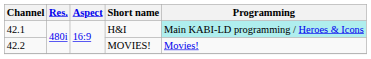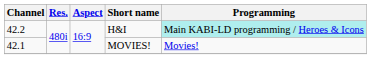H&I | Channel: 42.1 -> 42.2
MOVIES! | Channel: 42.2 -> 42.1
